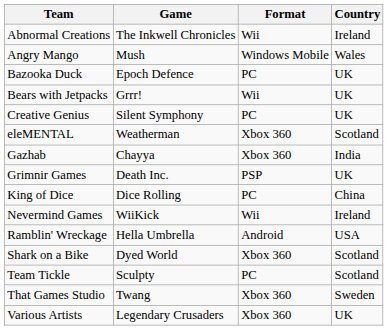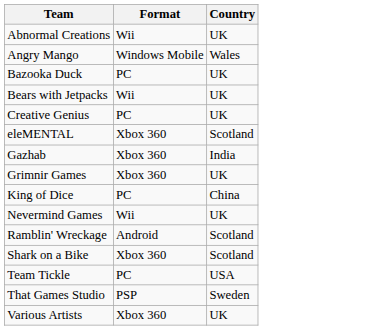- column: Game | The Inkwell Chronicles | Mush | Epoch Defence | Grrr! | Silent Symphony | Weatherman | Chayya | Death Inc. | Dice Rolling | WiiKick | Hella Umbrella | Dyed World | Sculpty | Twang | Legendary Crusaders
Abnormal Creations | Country: Ireland -> UK
Grimnir Games | Format: PSP -> Xbox 360
Nevermind Games | Country: Ireland -> UK
Ramblin' Wreckage | Country: USA -> Scotland
Team Tickle | Country: Scotland -> USA
That Games Studio | Format: Xbox 360 -> PSP
